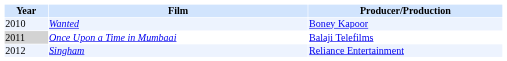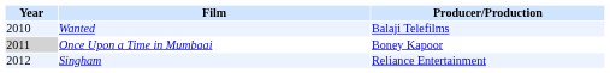Wanted | Producer/Production: Boney Kapoor -> Balaji Telefilms
Once Upon a Time in Mumbaai | Producer/Production: Balaji Telefilms -> Boney Kapoor
